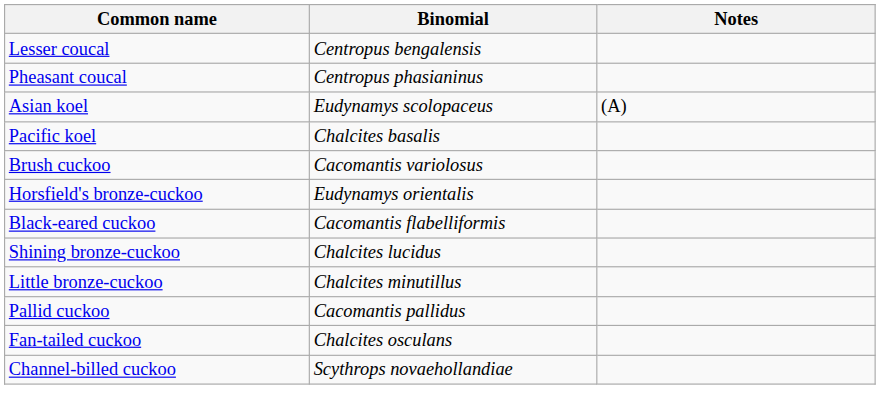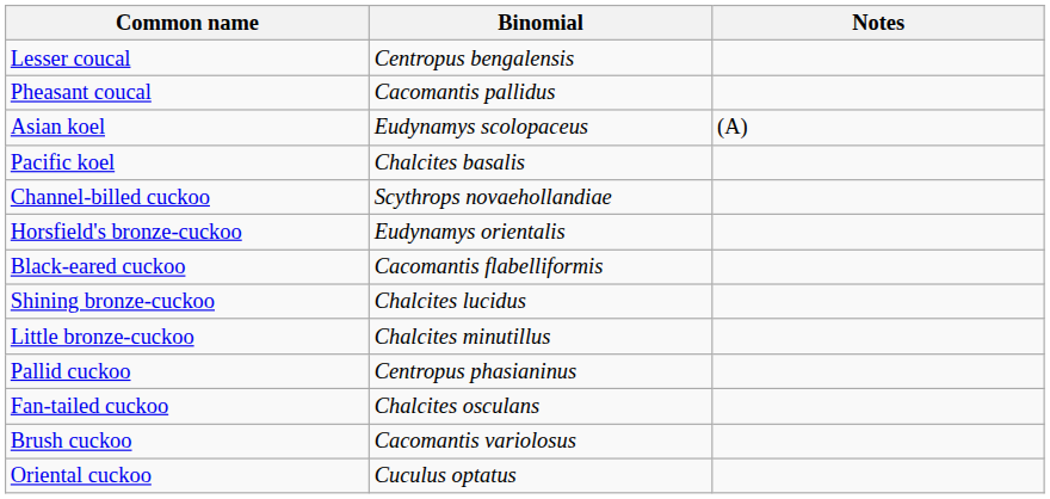Pheasant coucal | Binomial: Centropus phasianinus -> Cacomantis pallidus
rows swapped: Channel-billed cuckoo <-> Brush cuckoo
Pallid cuckoo | Binomial: Cacomantis pallidus -> Centropus phasianinus
+ row: Oriental cuckoo | Cuculus optatus
